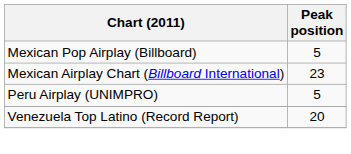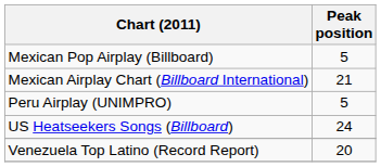Mexican Airplay Chart (Billboard International) | Peak position: 23 -> 21
+ row: US Heatseekers Songs (Billboard) | 24
